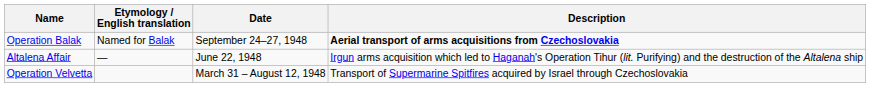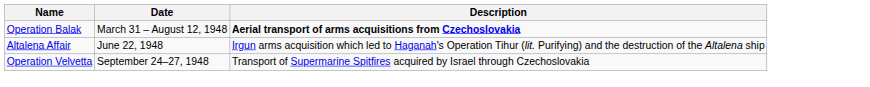- column: Etymology / English translation | Named for Balak | —
Operation Balak | Date: September 24–27, 1948 -> March 31 – August 12, 1948
Operation Velvetta | Date: March 31 – August 12, 1948 -> September 24–27, 1948
